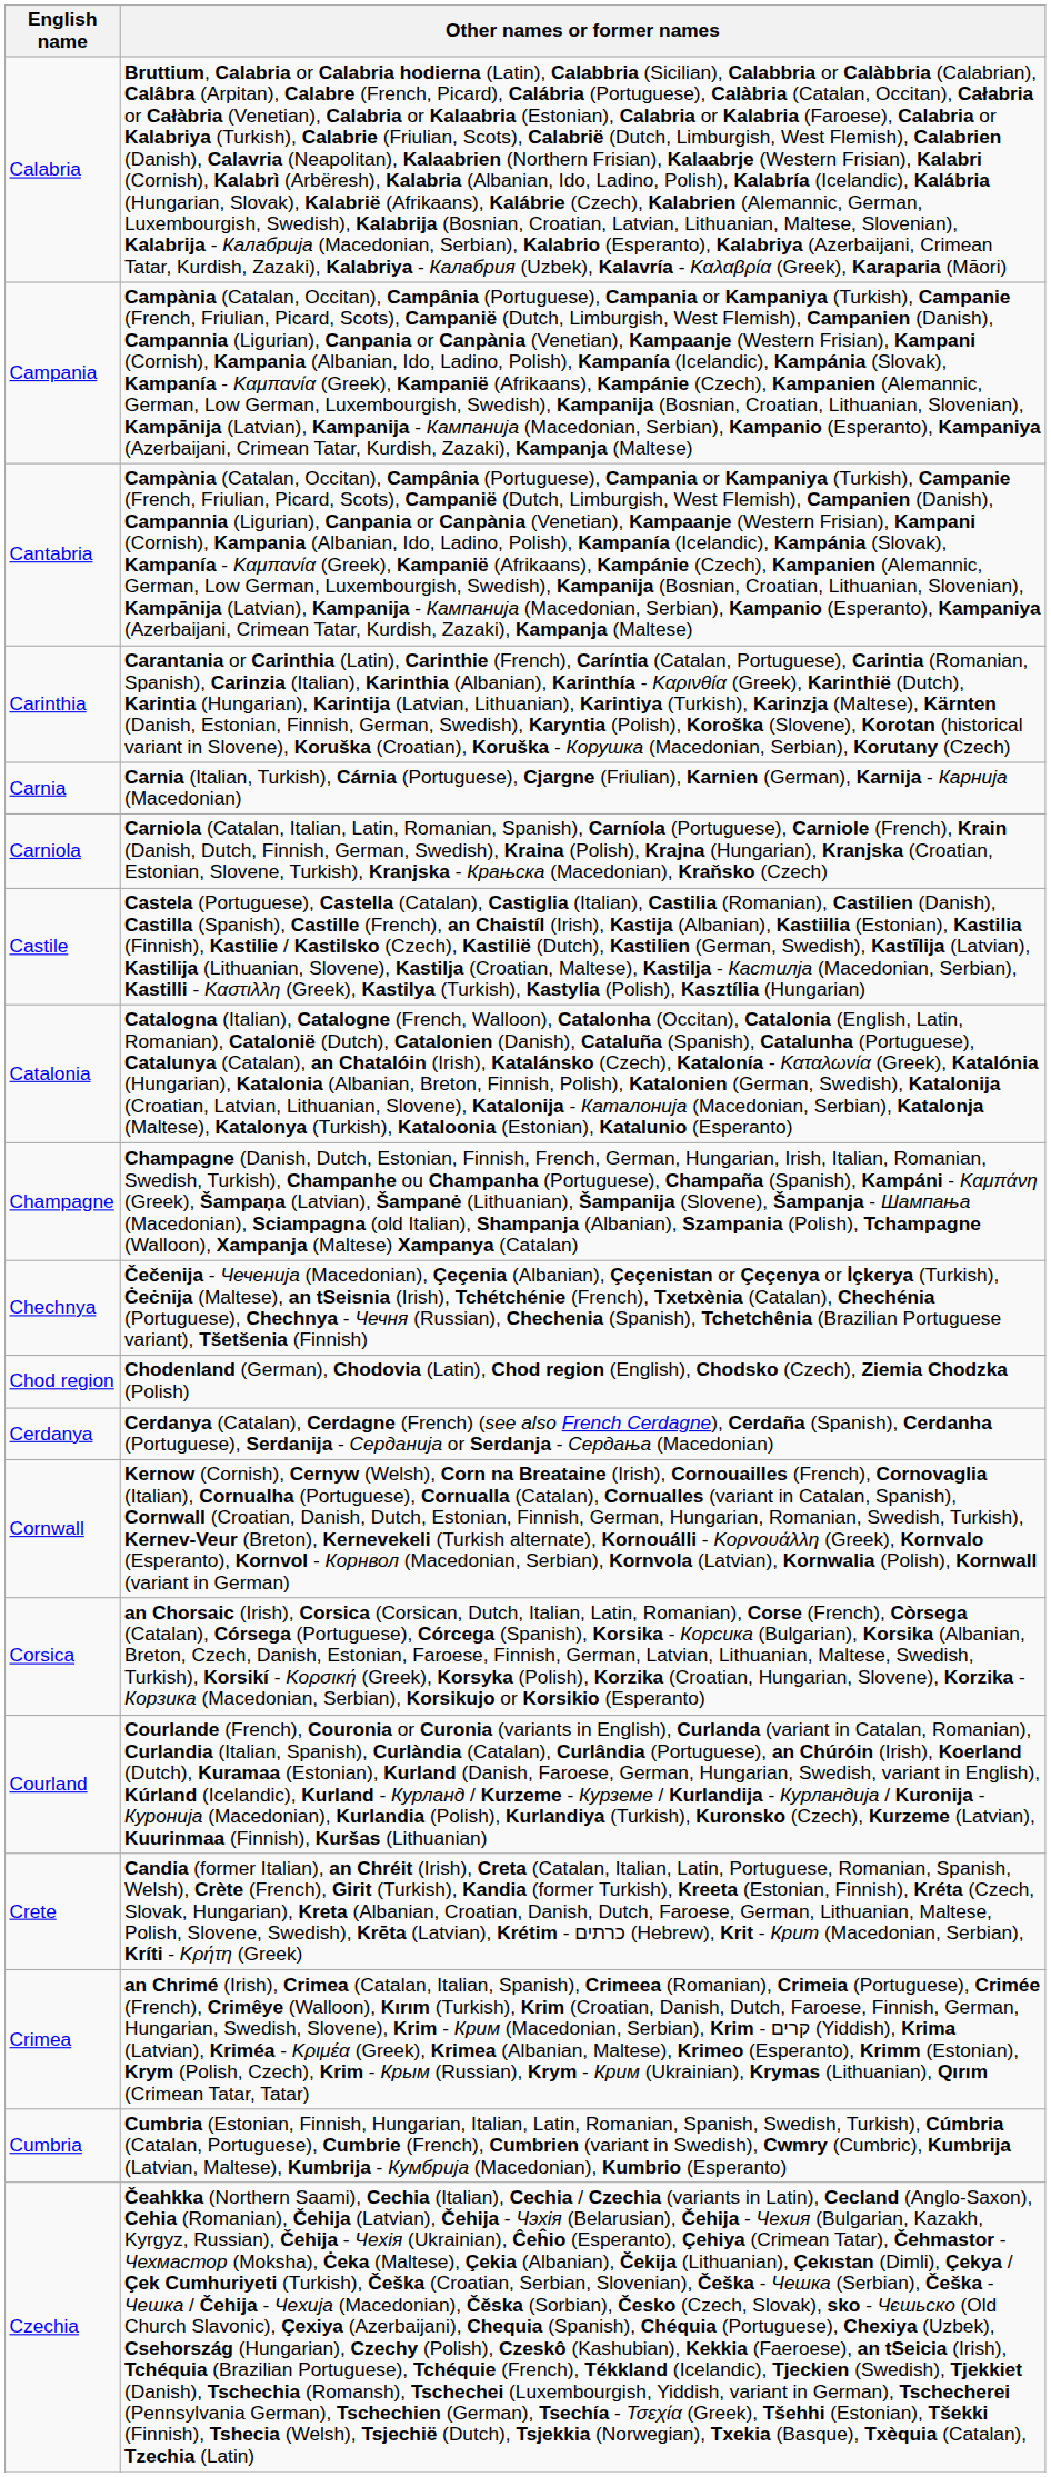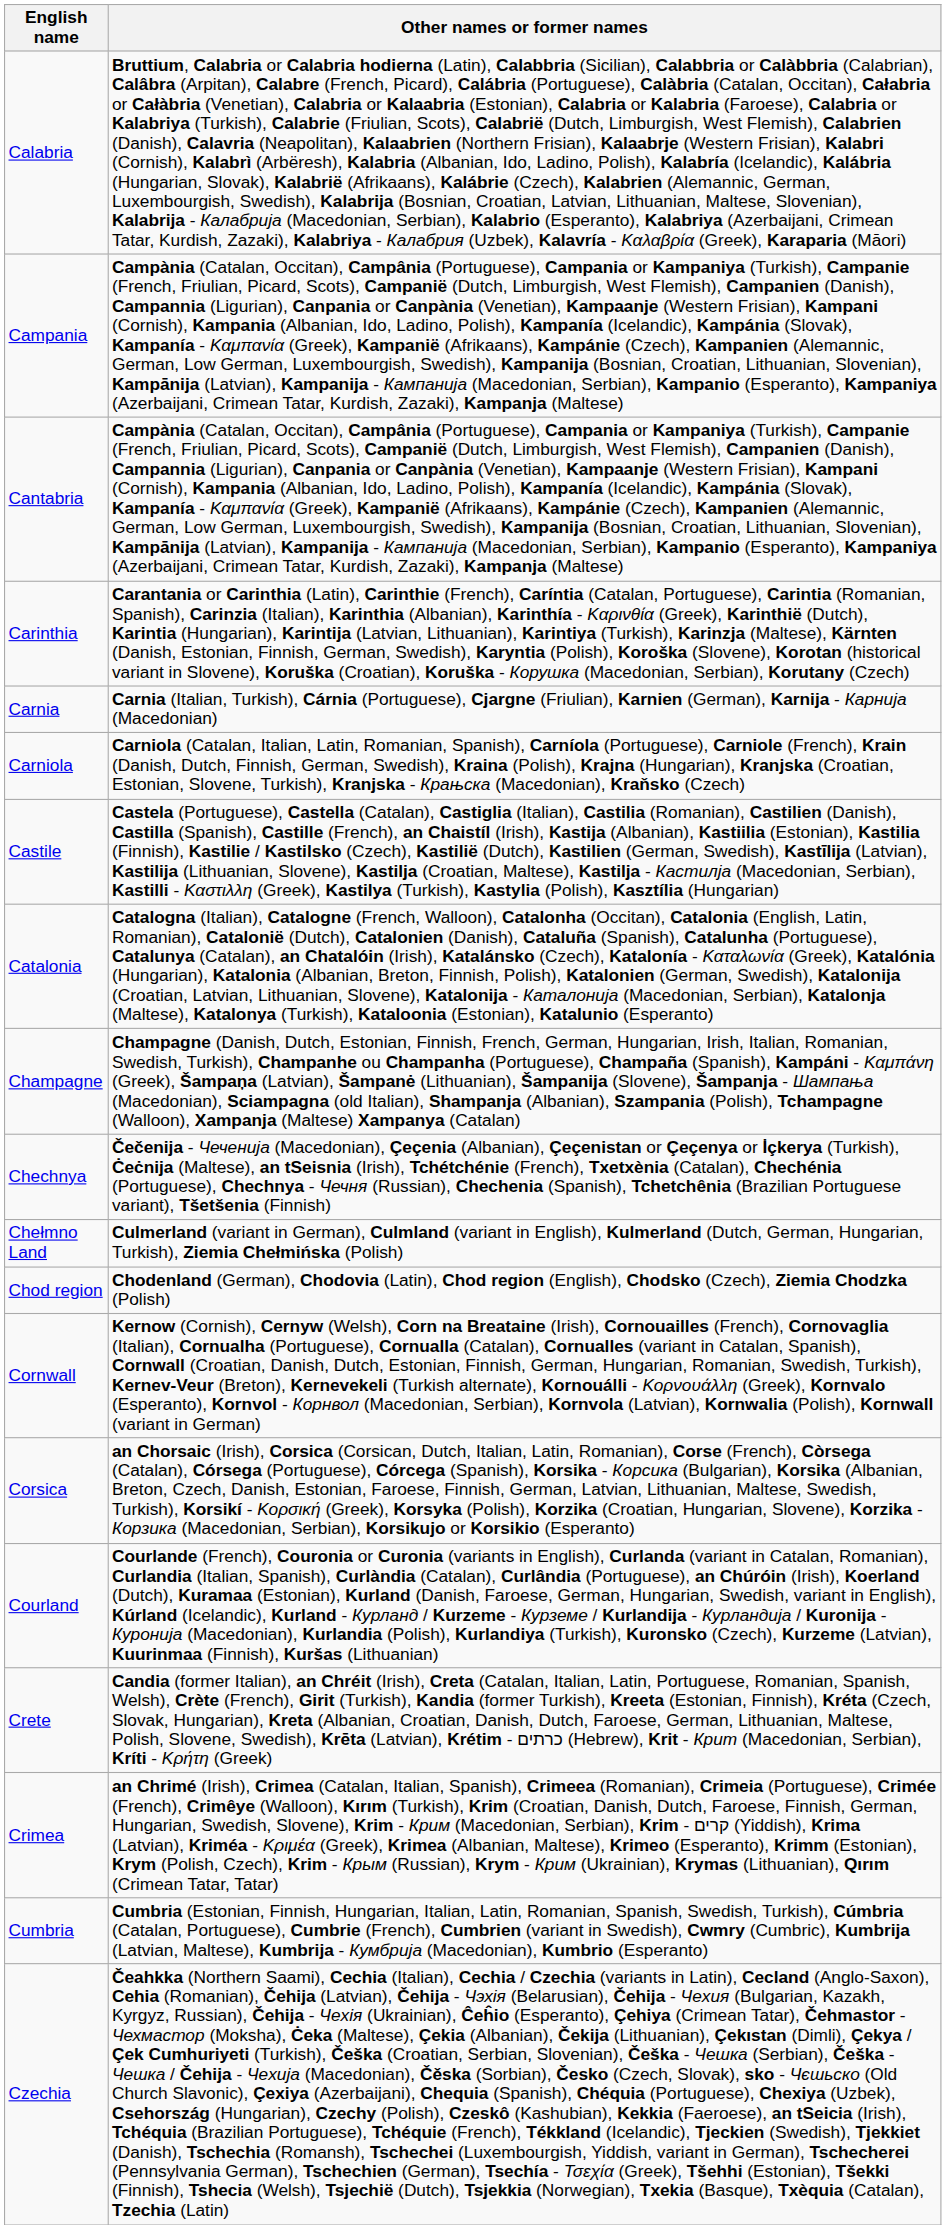+ row: Chełmno Land | Culmerland (variant in German), Culmland (variant in English), Kulmerland (Dutch, German, Hungarian, Turkish), Ziemia Chełmińska (Polish)
- row: Cerdanya | Cerdanya (Catalan), Cerdagne (French) (see also French Cerdagne), Cerdaña (Spanish), Cerdanha (Portuguese), Serdanija - Серданија or Serdanja - Сердања (Macedonian)
